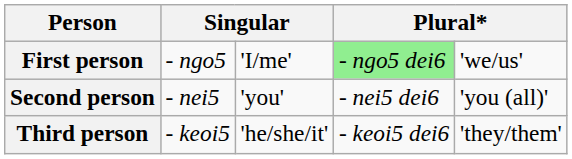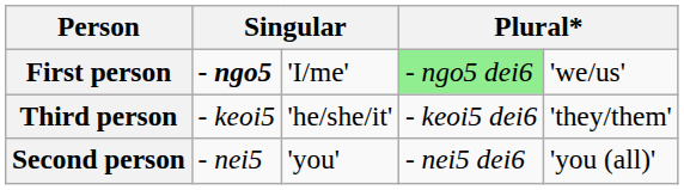First person | column 2: normal -> bold
rows swapped: Second person <-> Third person
